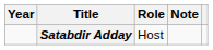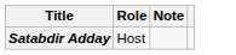- column: Year
